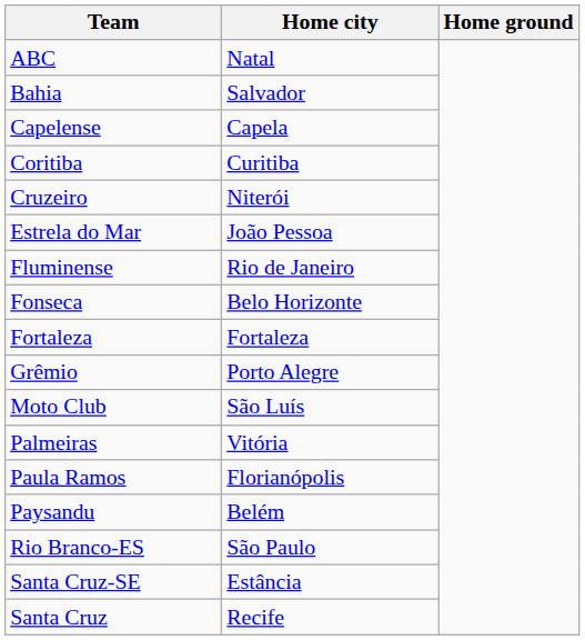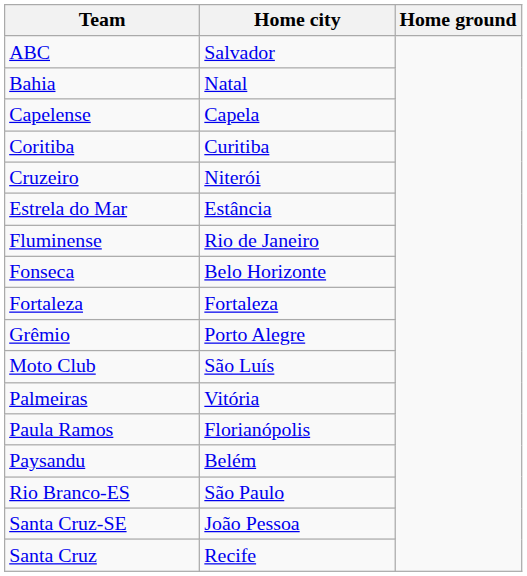ABC | Home city: Natal -> Salvador
Bahia | Home city: Salvador -> Natal
Estrela do Mar | Home city: João Pessoa -> Estância
Santa Cruz-SE | Home city: Estância -> João Pessoa
